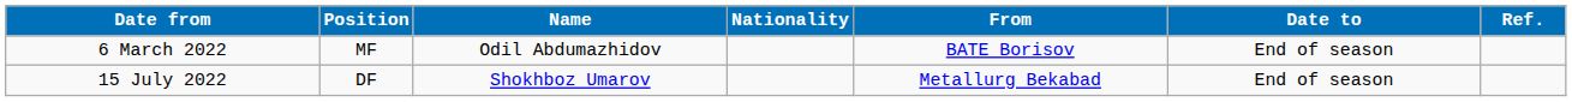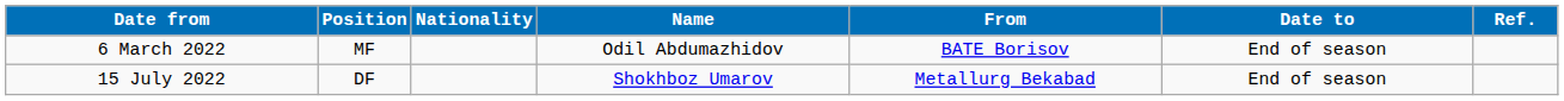columns swapped: Nationality <-> Name
